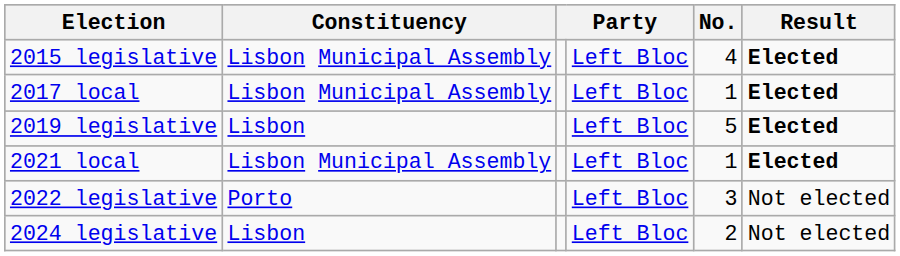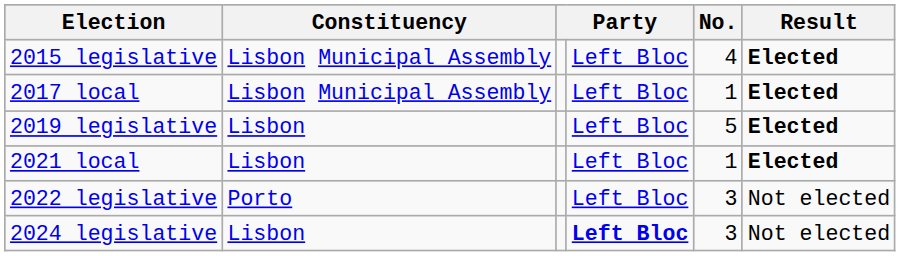2021 local | Constituency: Lisbon Municipal Assembly -> Lisbon
2024 legislative | column 4: normal -> bold
2024 legislative | No.: 2 -> 3
